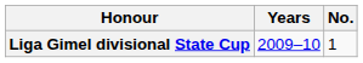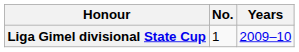columns swapped: No. <-> Years
